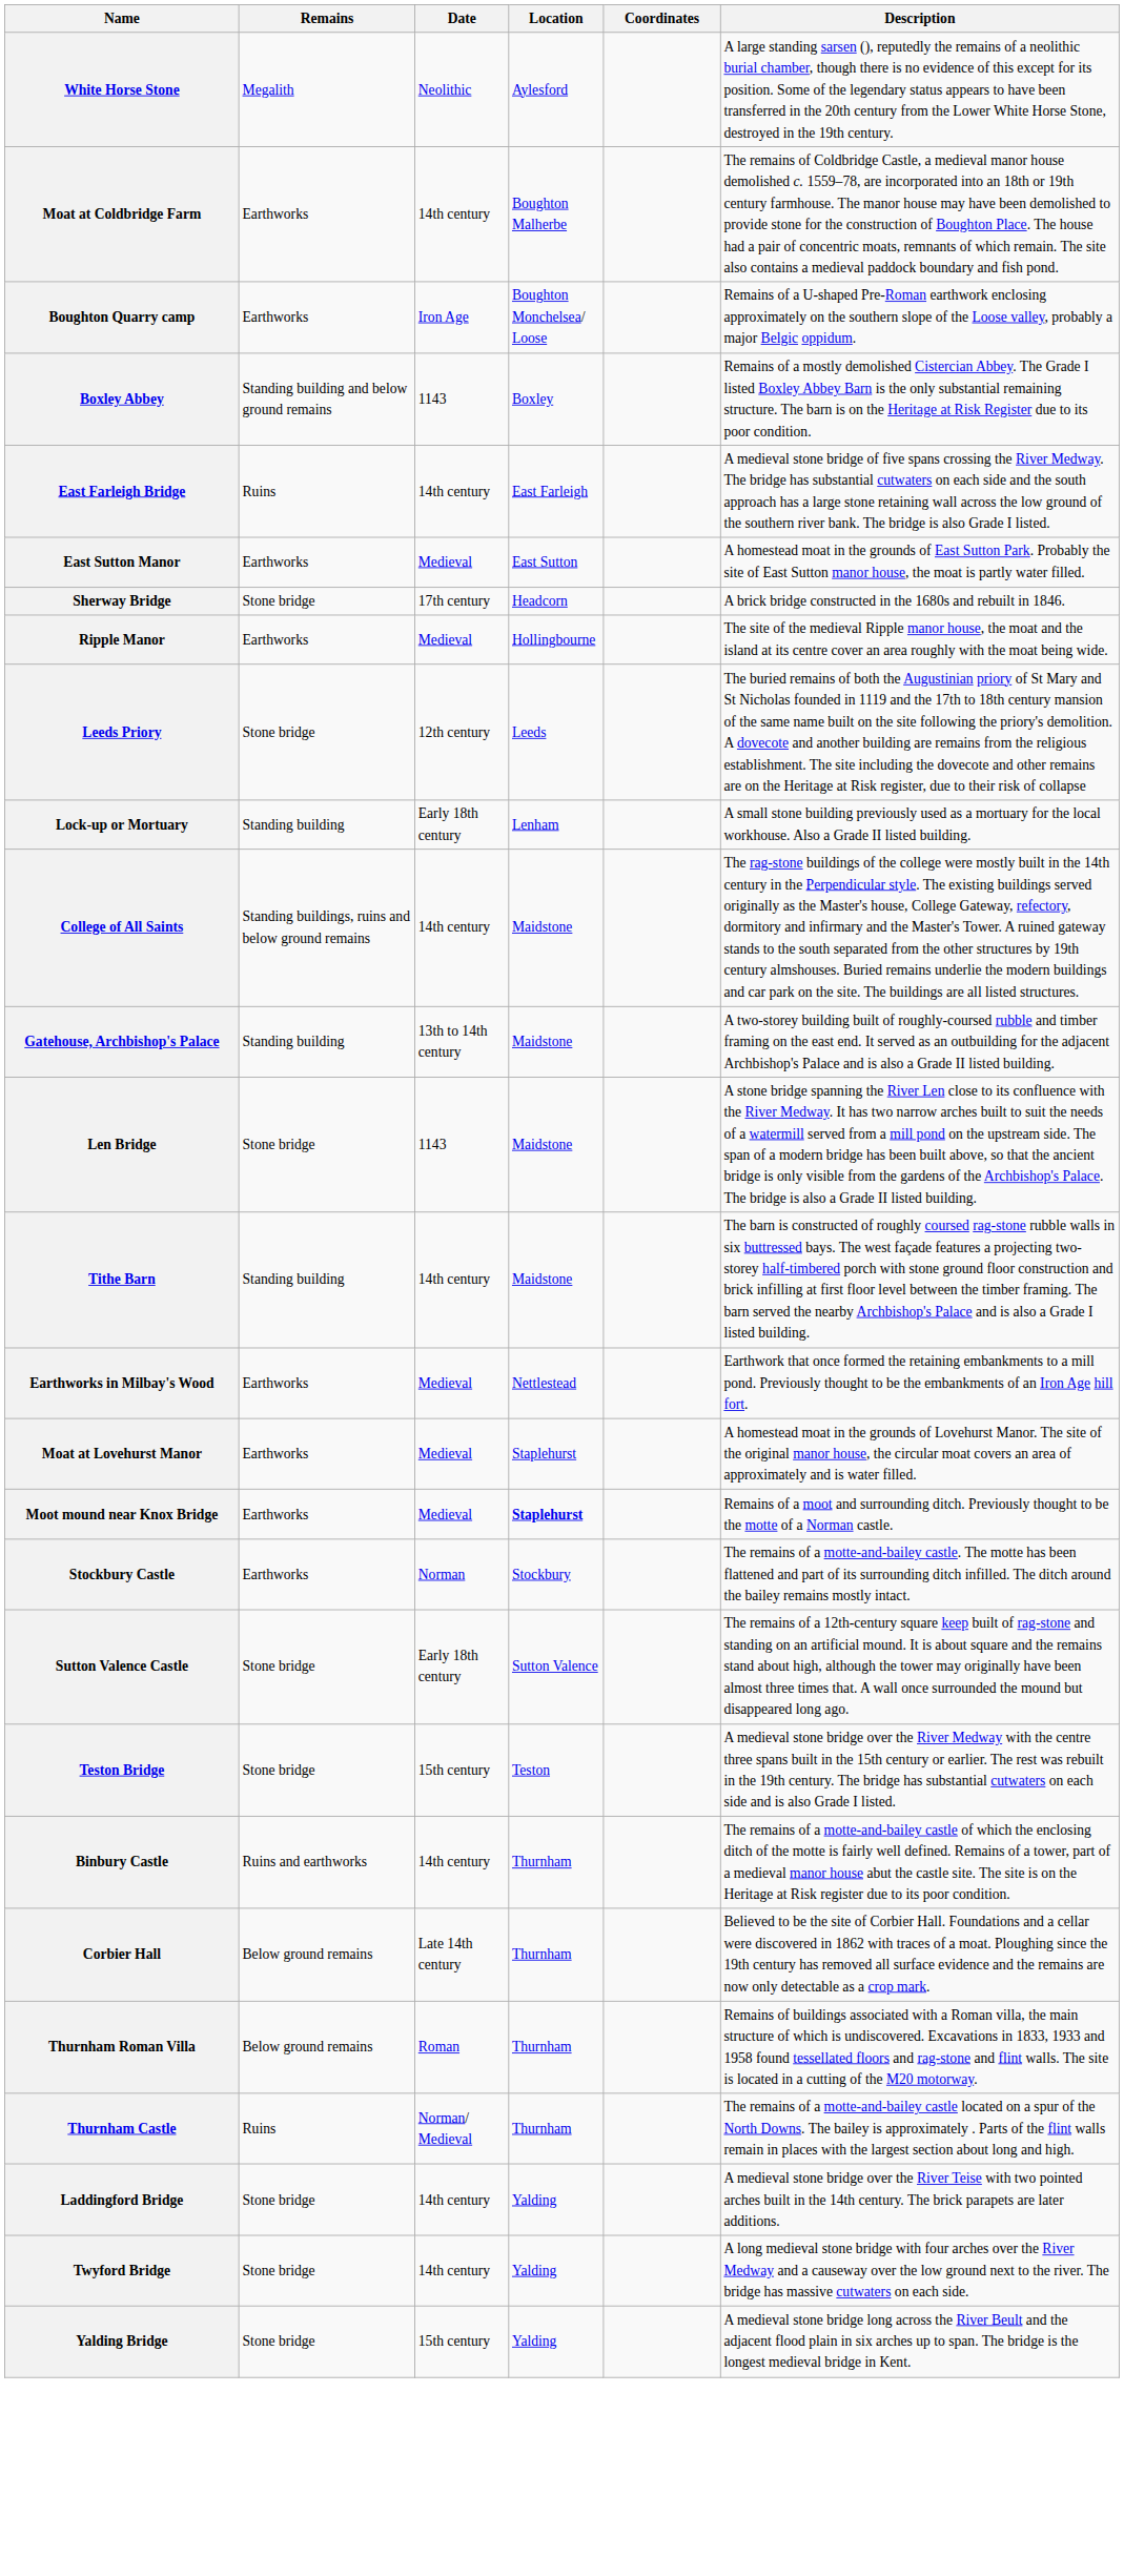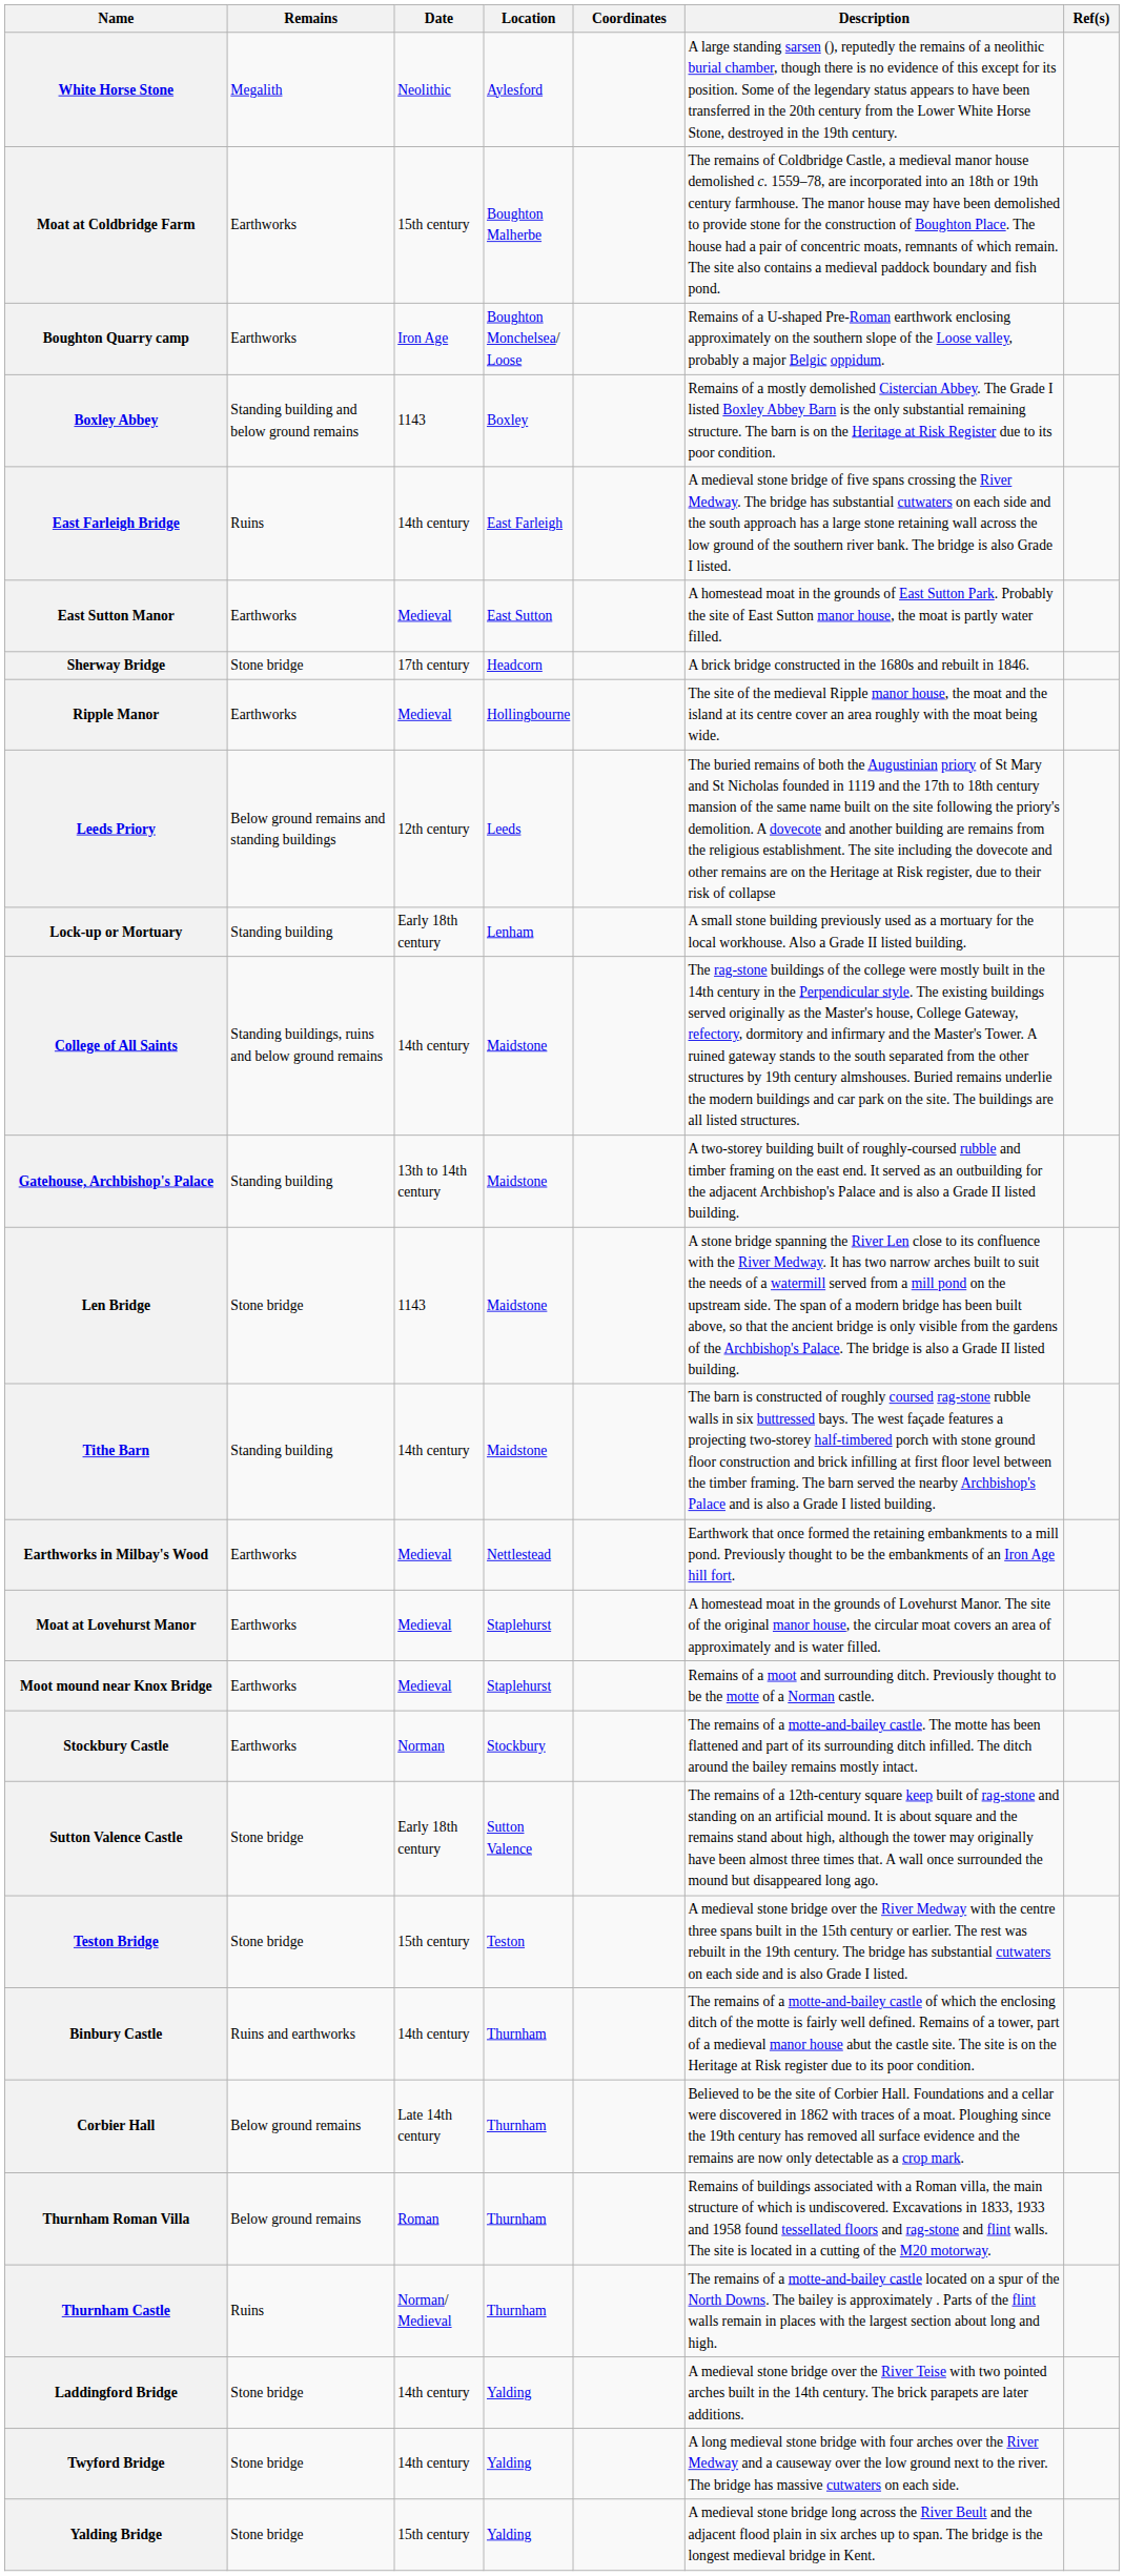+ column: Ref(s)
Moat at Coldbridge Farm | Date: 14th century -> 15th century
Leeds Priory | Remains: Stone bridge -> Below ground remains and standing buildings
Moot mound near Knox Bridge | Location: bold -> normal
